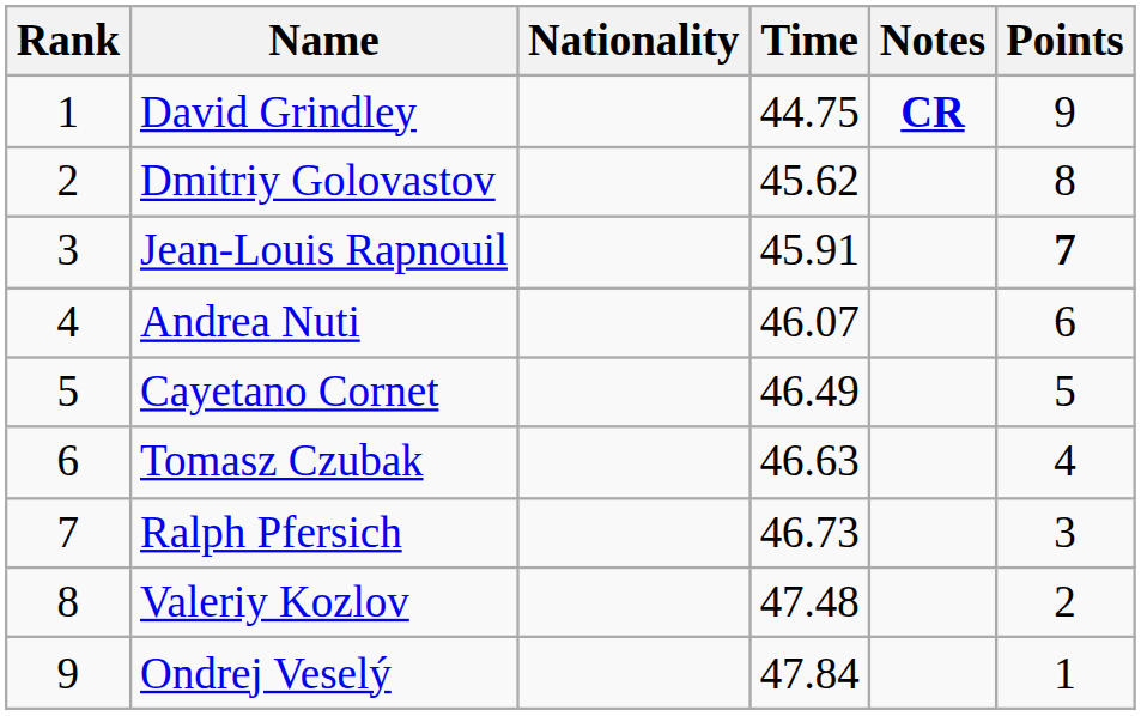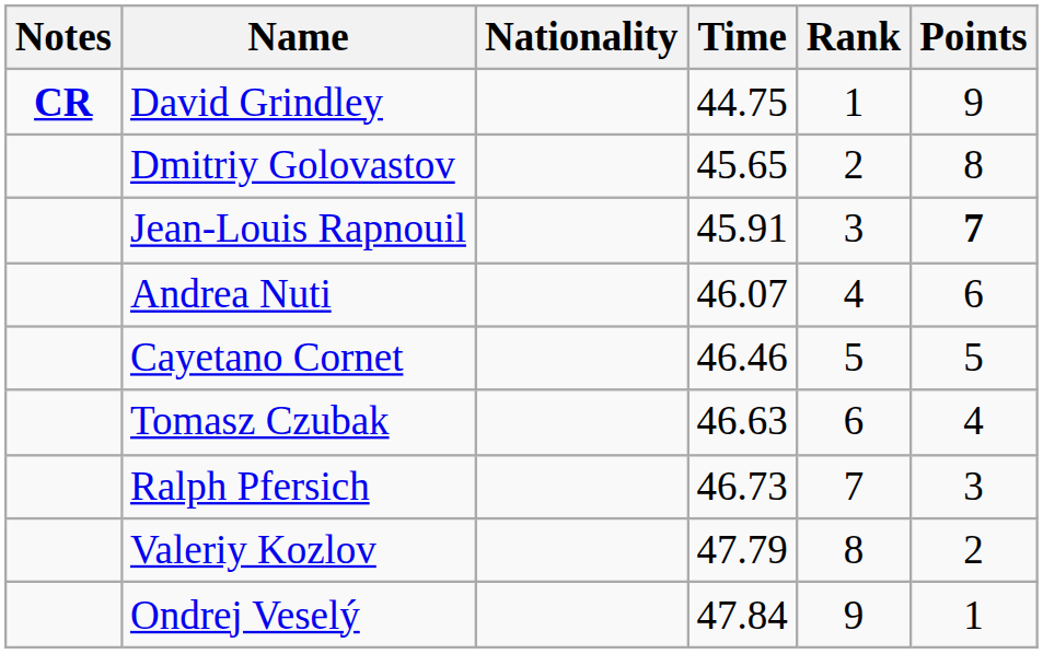columns swapped: Rank <-> Notes
Dmitriy Golovastov | Time: 45.62 -> 45.65
Cayetano Cornet | Time: 46.49 -> 46.46
Valeriy Kozlov | Time: 47.48 -> 47.79
